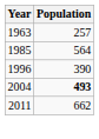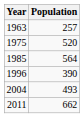+ row: 1975 | 520
2004 | Population: bold -> normal
